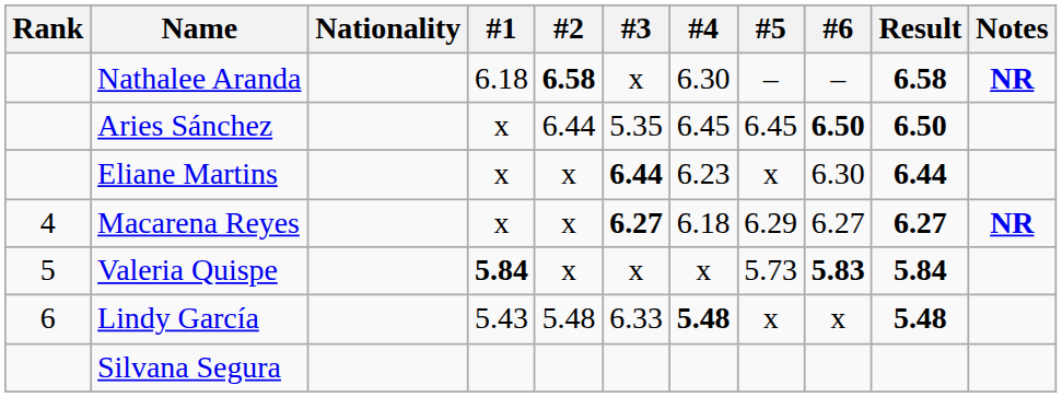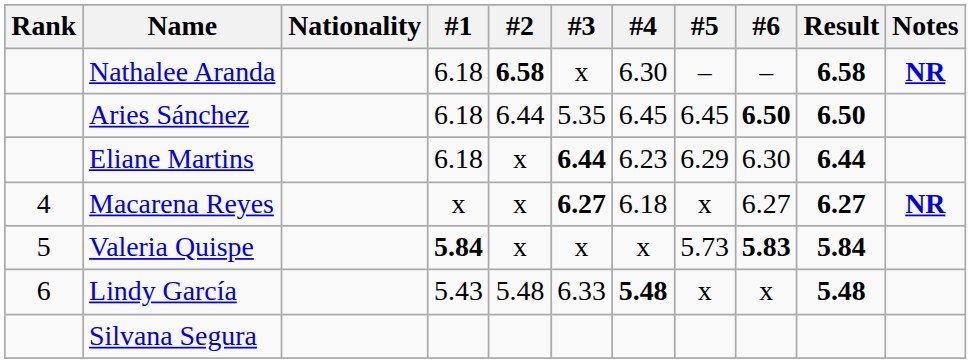Aries Sánchez | #1: x -> 6.18
Eliane Martins | #1: x -> 6.18
Eliane Martins | #5: x -> 6.29
Macarena Reyes | #5: 6.29 -> x
